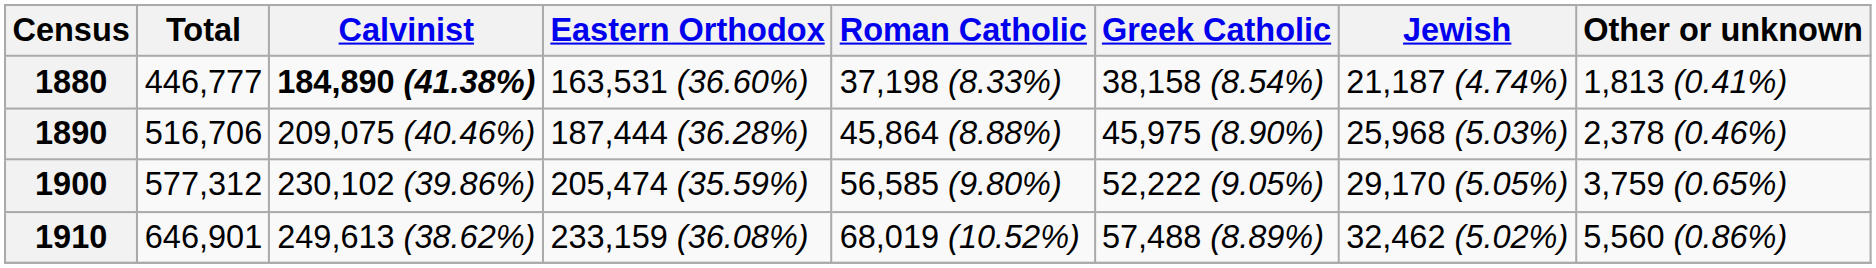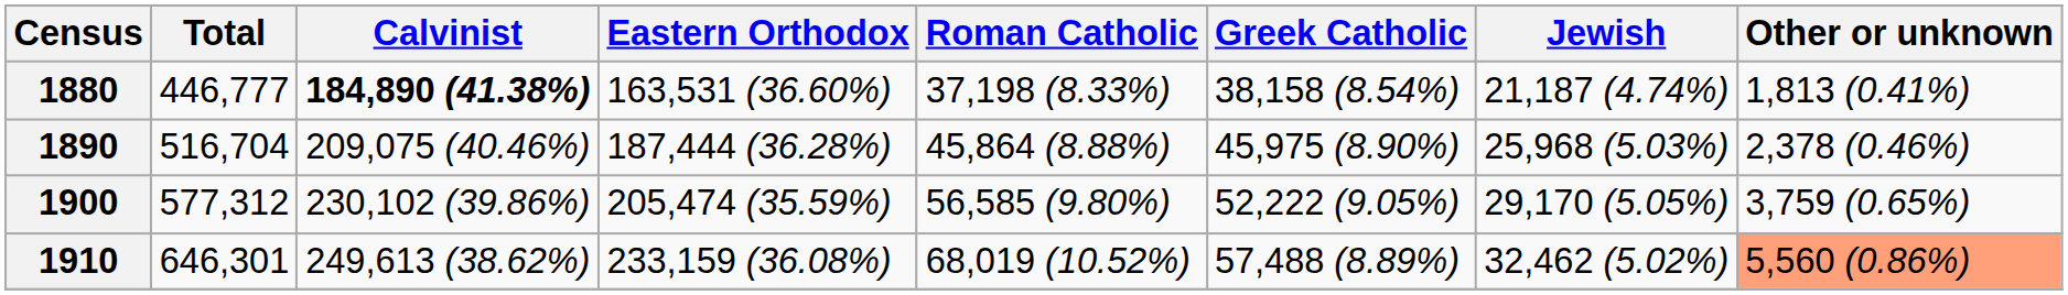1890 | Total: 516,706 -> 516,704
1910 | Total: 646,901 -> 646,301
1910 | Other or unknown: no background -> lightsalmon background
